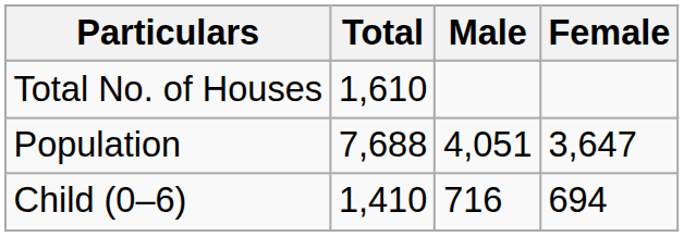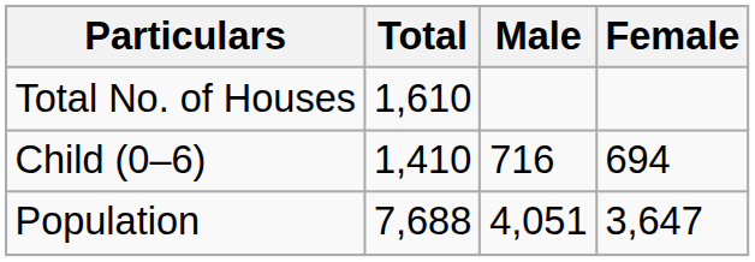rows swapped: Population <-> Child (0–6)
